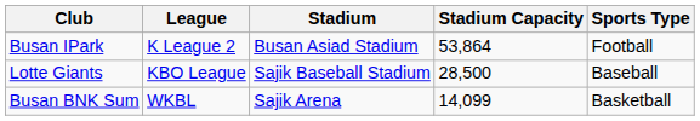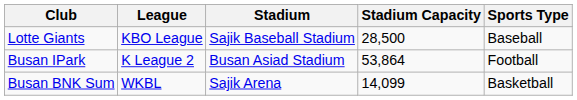rows swapped: Lotte Giants <-> Busan IPark
